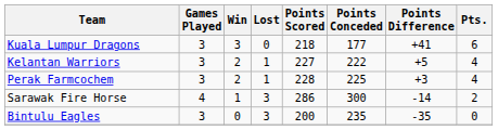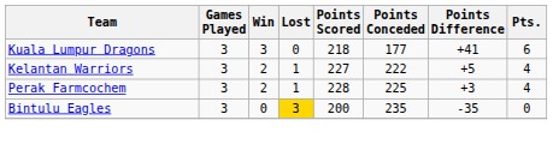- row: Sarawak Fire Horse | 4 | 1 | 3 | 286 | 300 | -14 | 2
Bintulu Eagles | Lost: no background -> gold background
